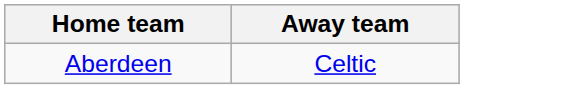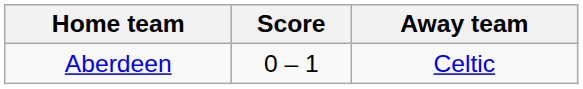+ column: Score | 0 – 1
